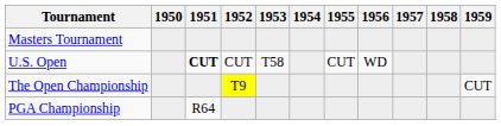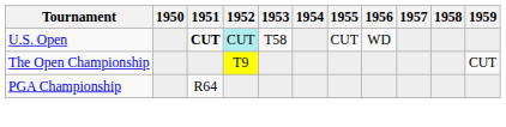- row: Masters Tournament
U.S. Open | 1952: no background -> paleturquoise background
